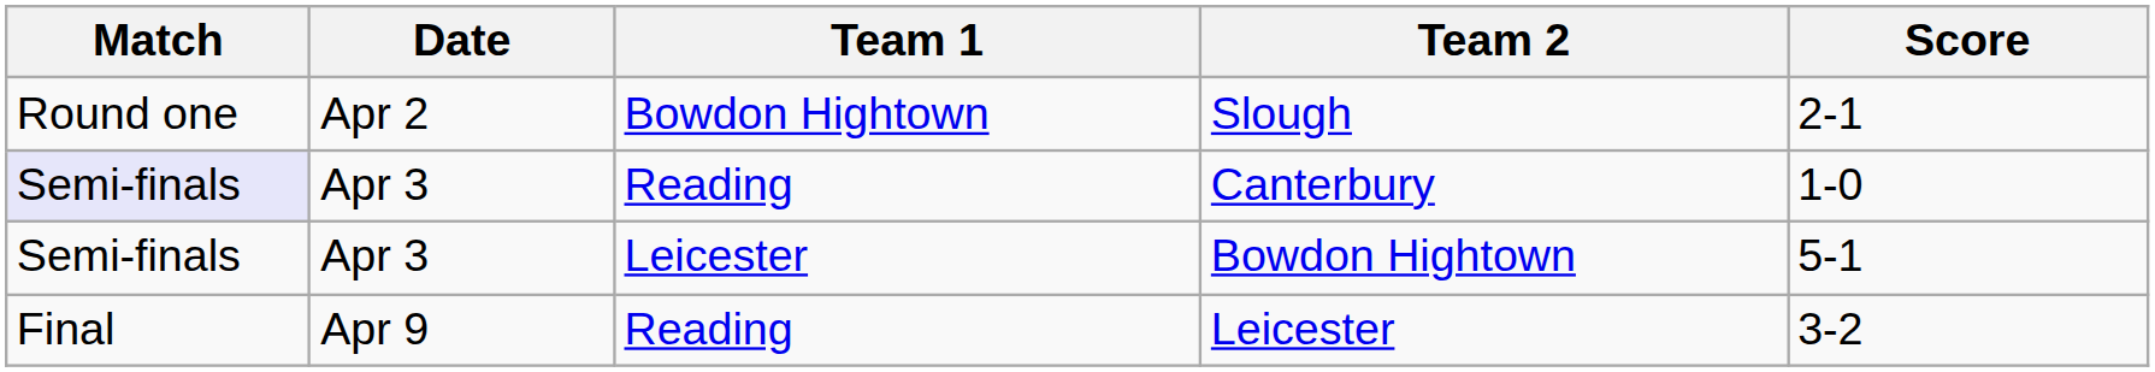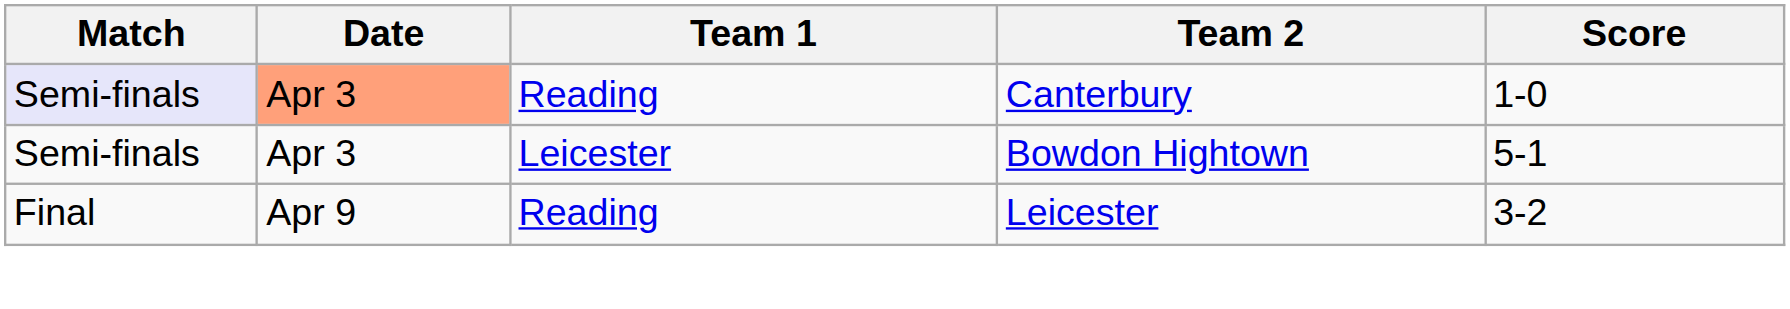- row: Round one | Apr 2 | Bowdon Hightown | Slough | 2-1
Canterbury | Date: no background -> lightsalmon background
